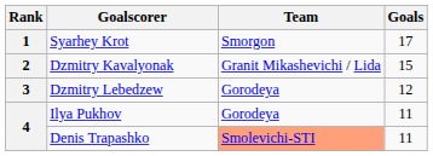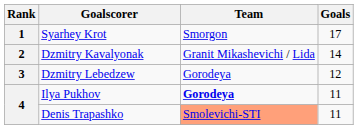Dzmitry Kavalyonak | Goals: 15 -> 14
Ilya Pukhov | Team: normal -> bold
